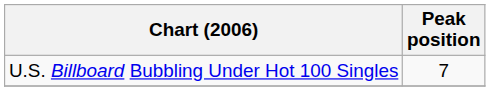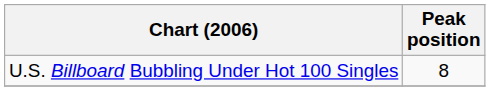U.S. Billboard Bubbling Under Hot 100 Singles | Peak position: 7 -> 8
